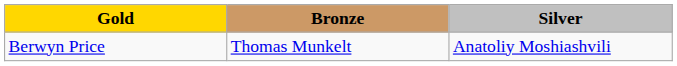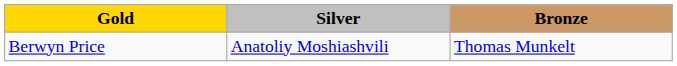columns swapped: Silver <-> Bronze
